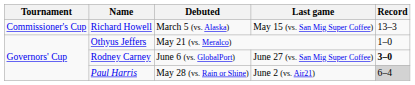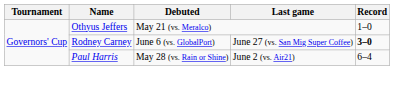- row: Commissioner's Cup | Richard Howell | March 5 (vs. Alaska) | May 15 (vs. San Mig Super Coffee) | 13–3
Paul Harris | Record: lightgrey background -> no background
